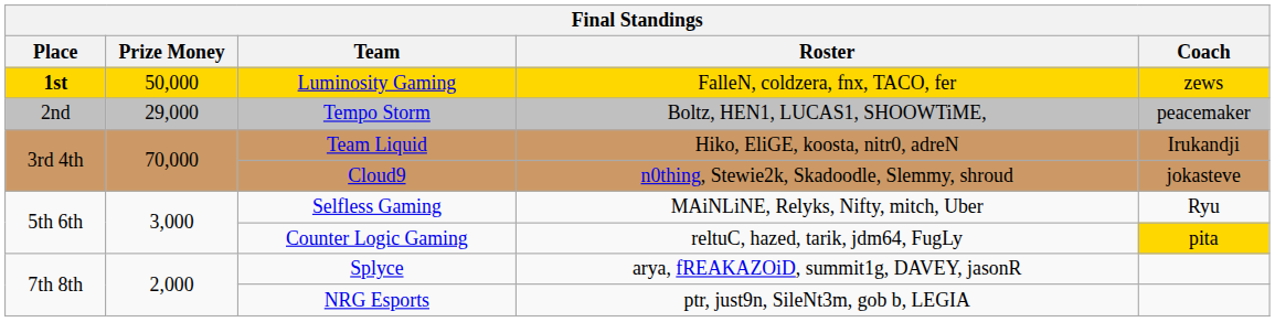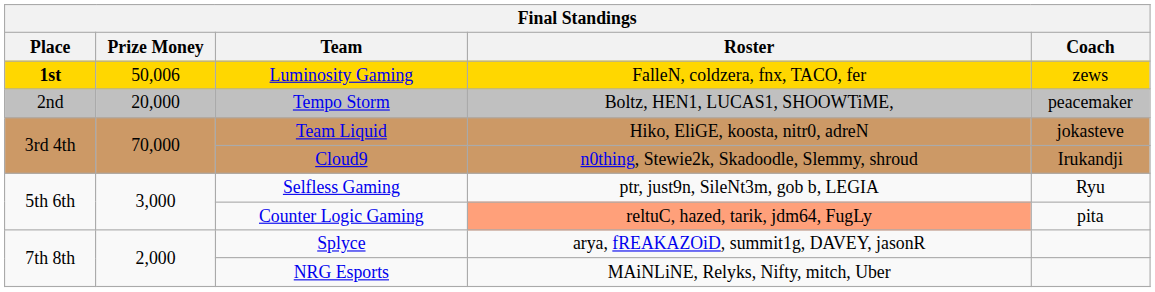Luminosity Gaming | Prize Money: 50,000 -> 50,006
Tempo Storm | Prize Money: 29,000 -> 20,000
Team Liquid | Coach: Irukandji -> jokasteve
Cloud9 | Coach: jokasteve -> Irukandji
Selfless Gaming | Roster: MAiNLiNE, Relyks, Nifty, mitch, Uber -> ptr, just9n, SileNt3m, gob b, LEGIA
Counter Logic Gaming | Roster: no background -> lightsalmon background
Counter Logic Gaming | Coach: gold background -> no background
NRG Esports | Roster: ptr, just9n, SileNt3m, gob b, LEGIA -> MAiNLiNE, Relyks, Nifty, mitch, Uber
